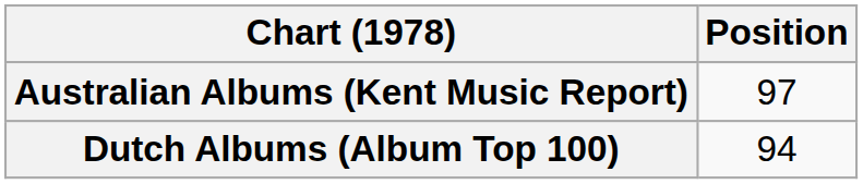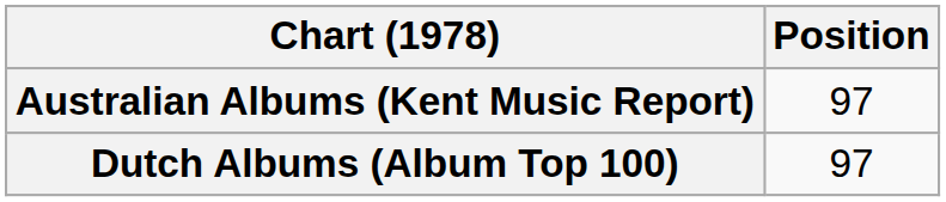Dutch Albums (Album Top 100) | Position: 94 -> 97
